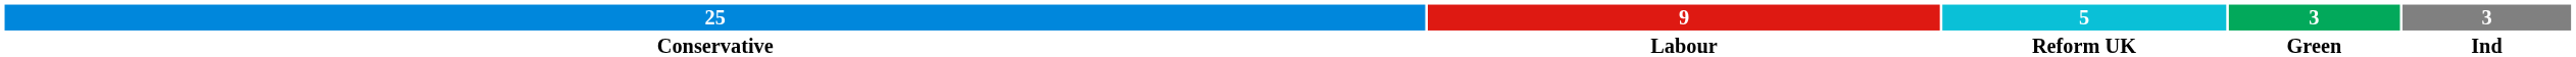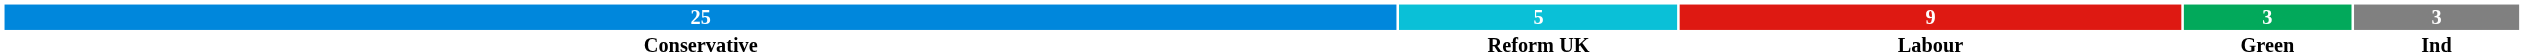columns swapped: 9 <-> 5
